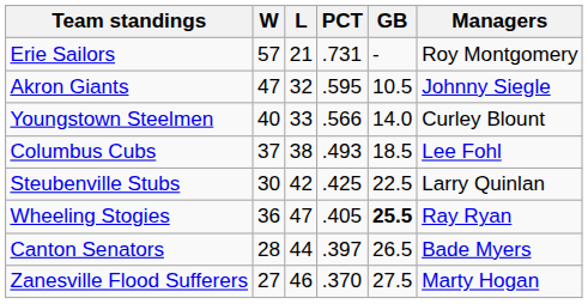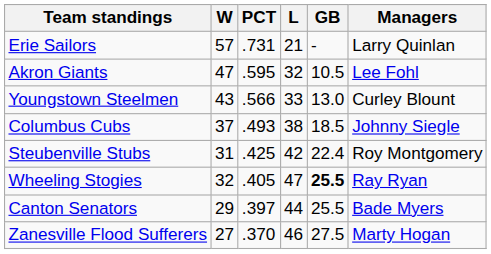columns swapped: L <-> PCT
Erie Sailors | Managers: Roy Montgomery -> Larry Quinlan
Akron Giants | Managers: Johnny Siegle -> Lee Fohl
Youngstown Steelmen | W: 40 -> 43
Youngstown Steelmen | GB: 14.0 -> 13.0
Columbus Cubs | Managers: Lee Fohl -> Johnny Siegle
Steubenville Stubs | W: 30 -> 31
Steubenville Stubs | GB: 22.5 -> 22.4
Steubenville Stubs | Managers: Larry Quinlan -> Roy Montgomery
Wheeling Stogies | W: 36 -> 32
Canton Senators | W: 28 -> 29
Canton Senators | GB: 26.5 -> 25.5
